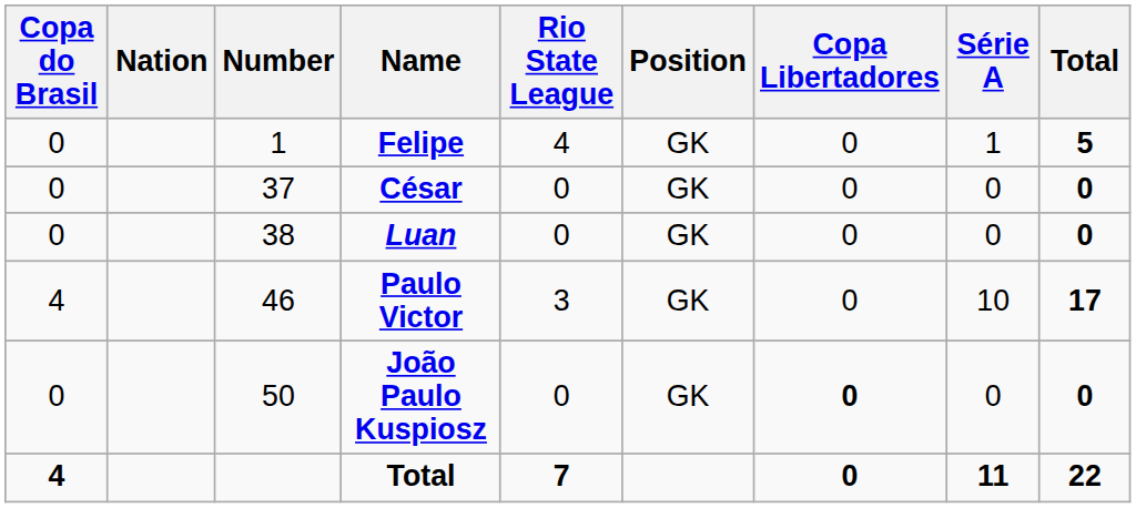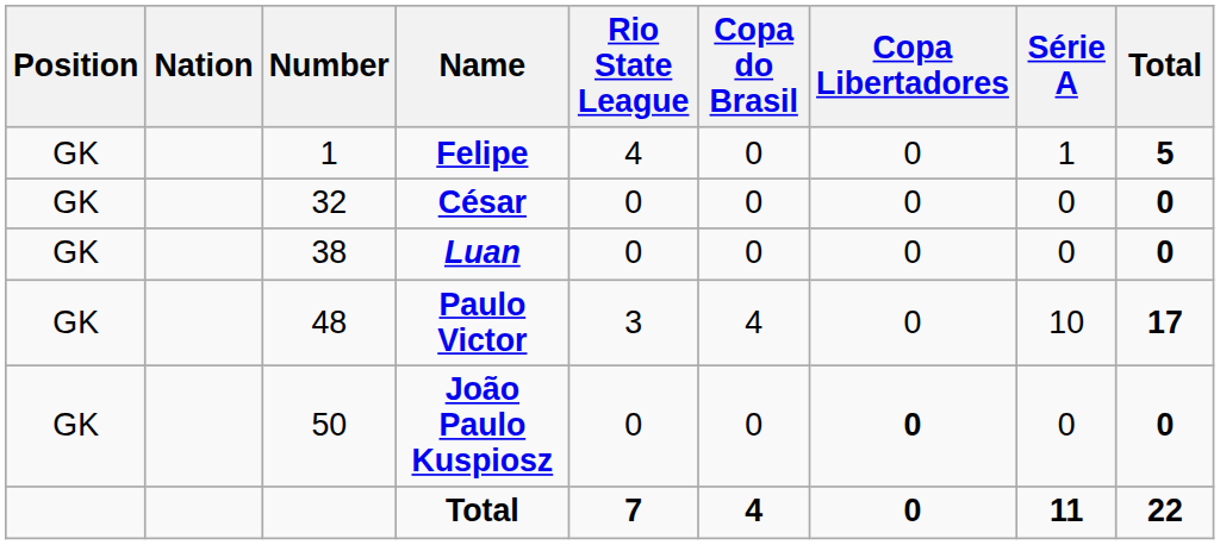columns swapped: Position <-> Copa do Brasil
César | Number: 37 -> 32
Paulo Victor | Number: 46 -> 48
